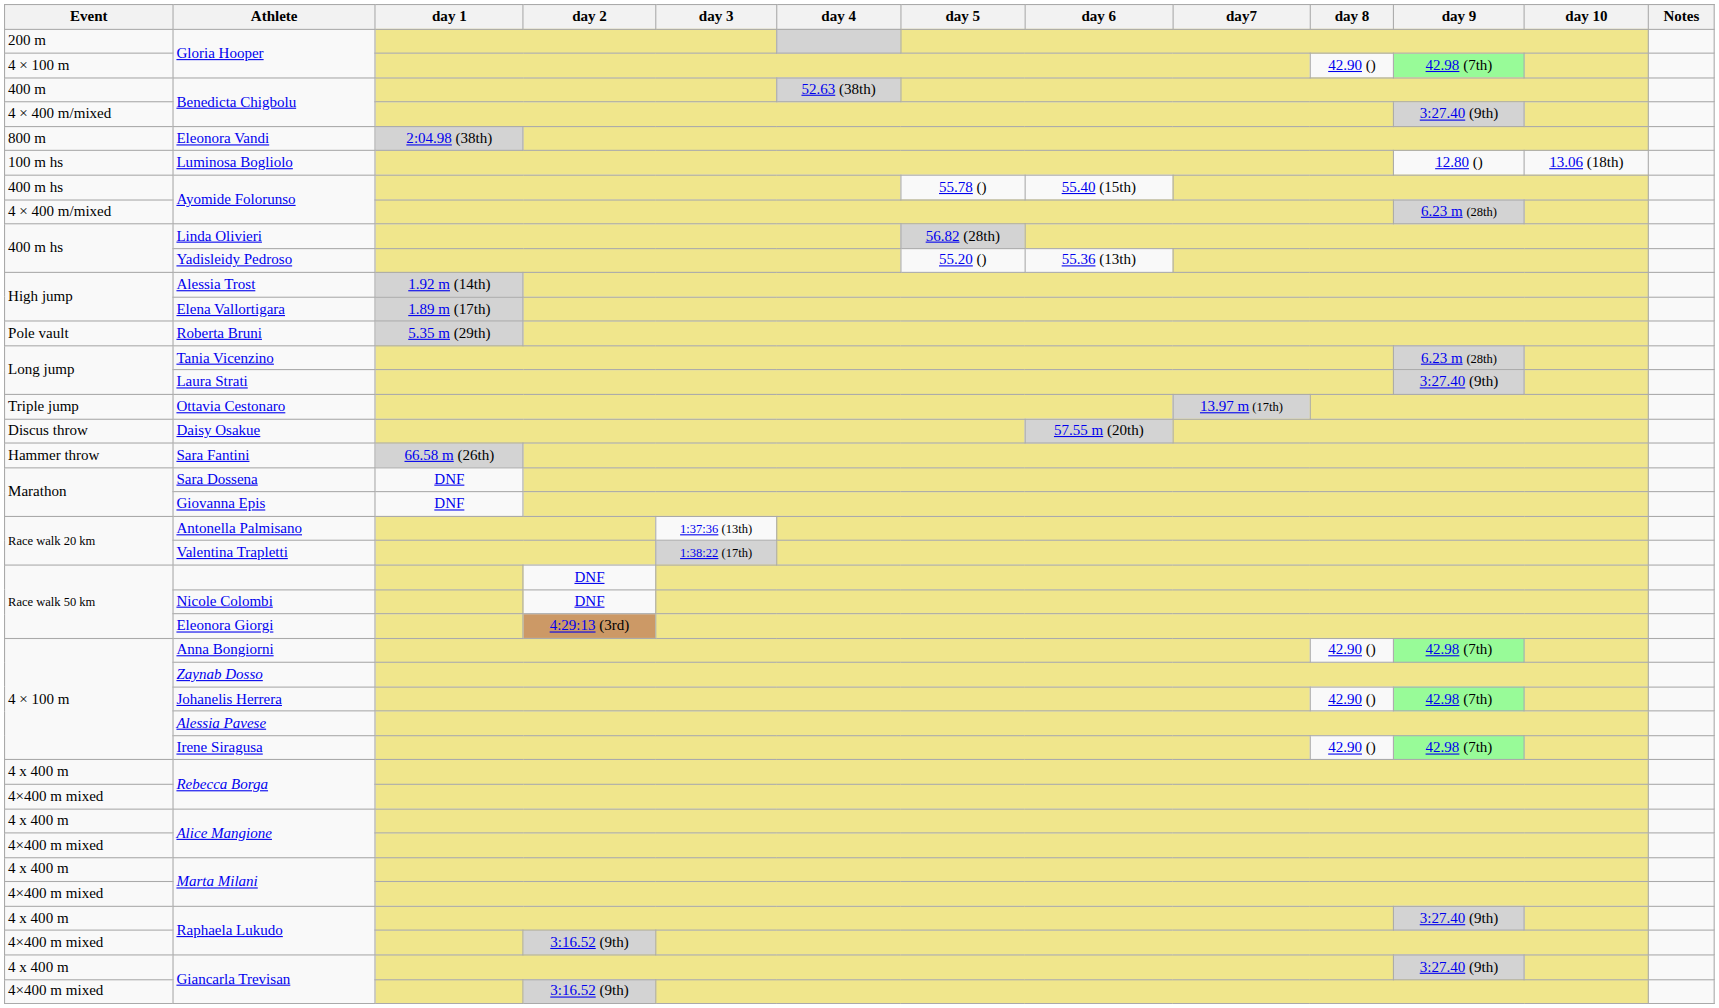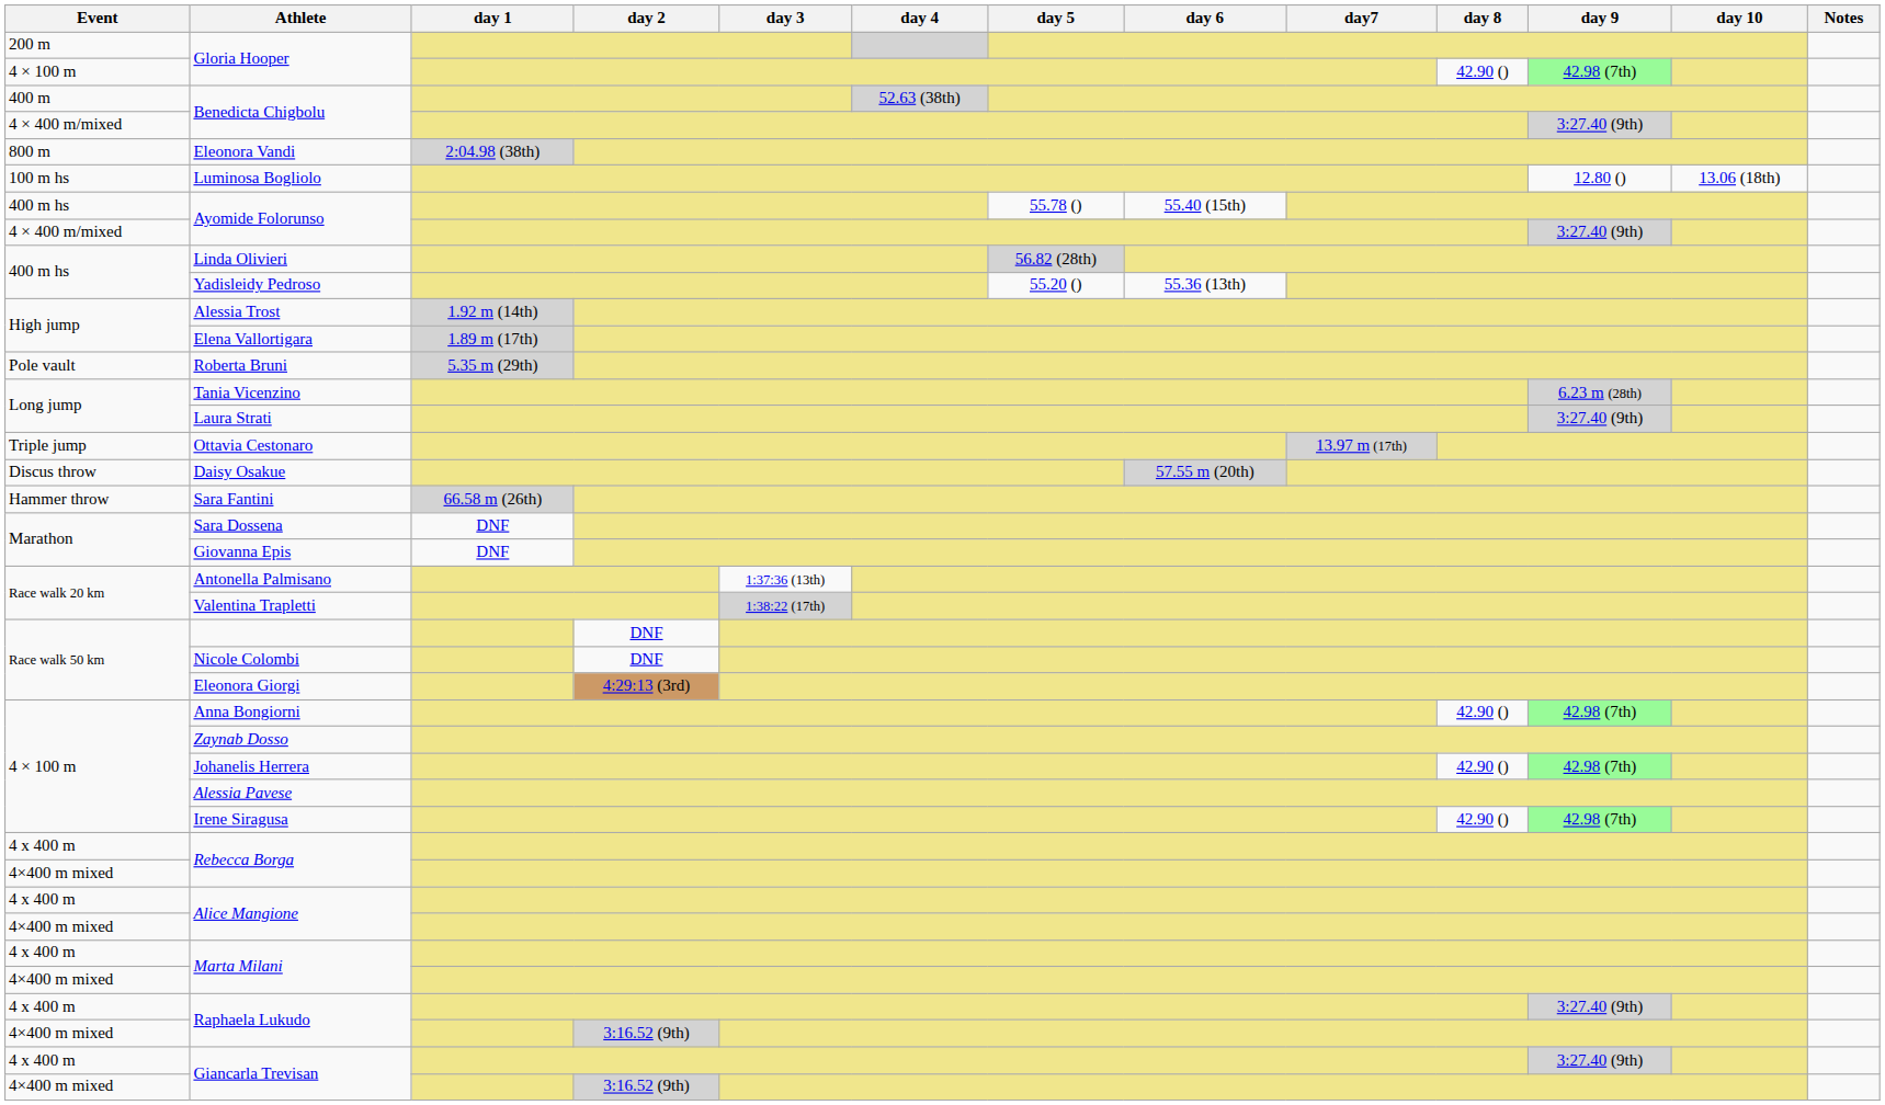4 × 400 m/mixed / Ayomide Folorunso | day 9: 6.23 m (28th) -> 3:27.40 (9th)
